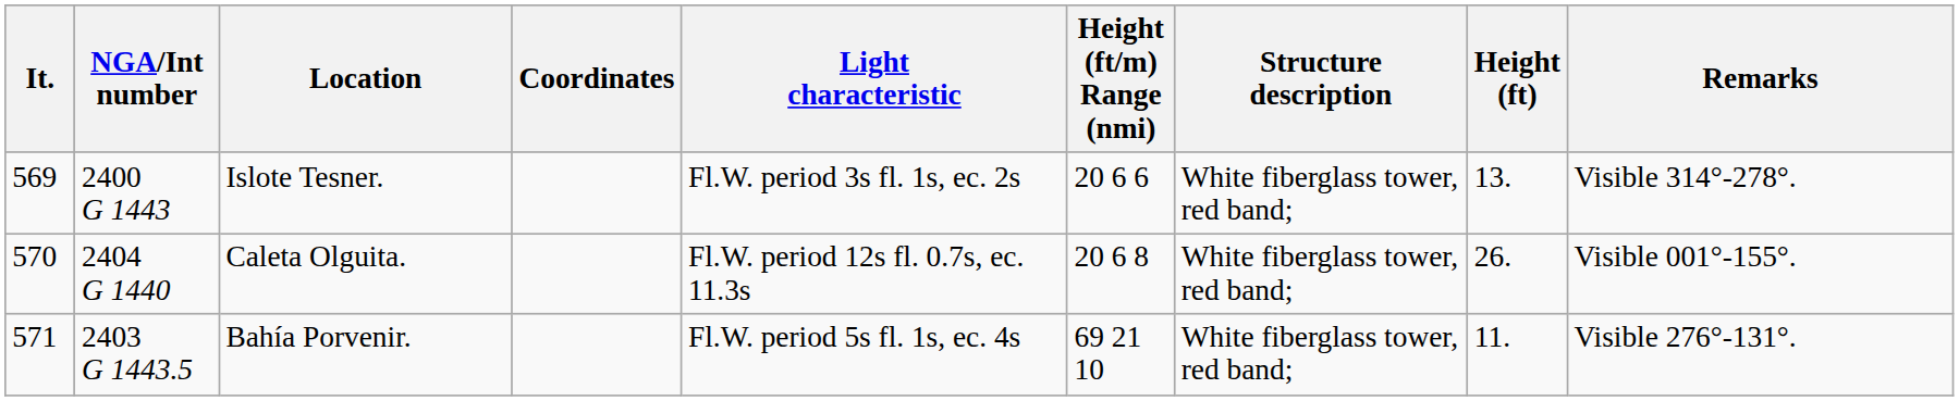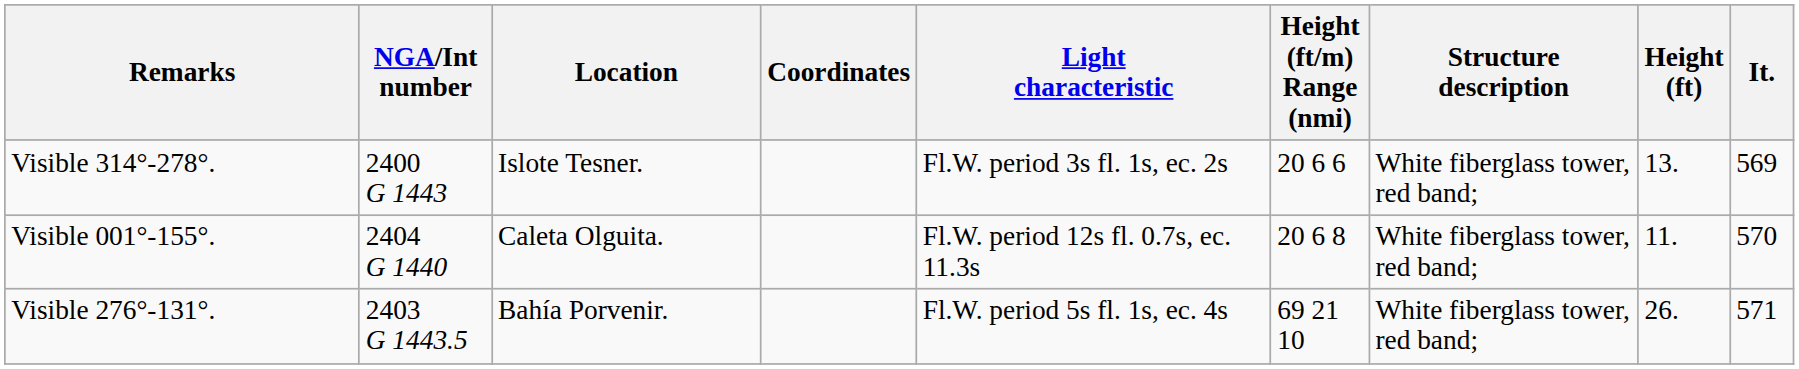columns swapped: It. <-> Remarks
Caleta Olguita. | Height (ft): 26. -> 11.
Bahía Porvenir. | Height (ft): 11. -> 26.
